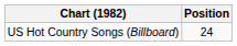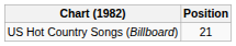US Hot Country Songs (Billboard) | Position: 24 -> 21
